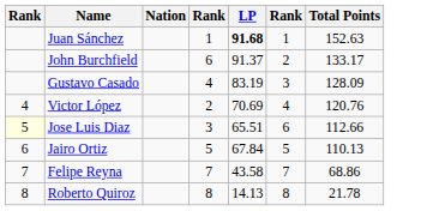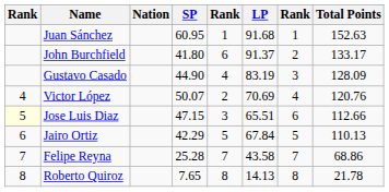+ column: SP | 60.95 | 41.80 | 44.90 | 50.07 | 47.15 | 42.29 | 25.28 | 7.65
Juan Sánchez | LP: bold -> normal
